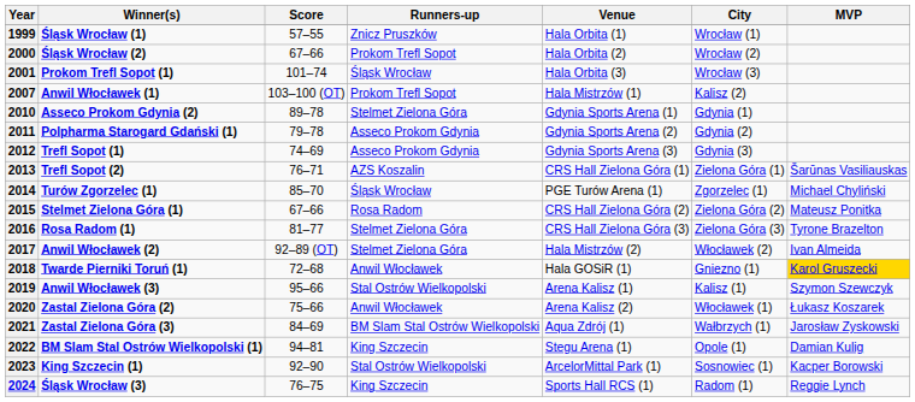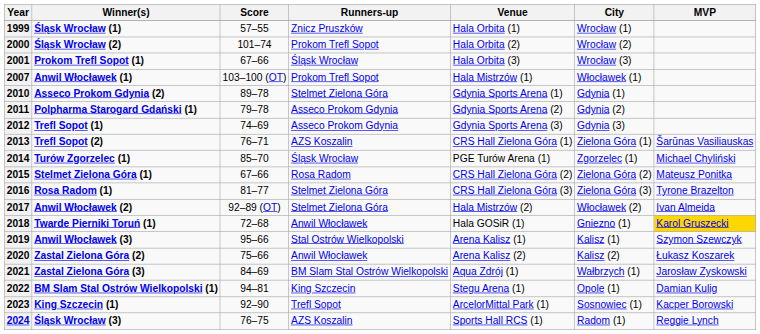2000 | Score: 67–66 -> 101–74
2001 | Score: 101–74 -> 67–66
2007 | City: Kalisz (2) -> Włocławek (1)
2020 | City: Włocławek (1) -> Kalisz (2)
2023 | Runners-up: Stal Ostrów Wielkopolski -> Trefl Sopot
2024 | Runners-up: King Szczecin -> AZS Koszalin
